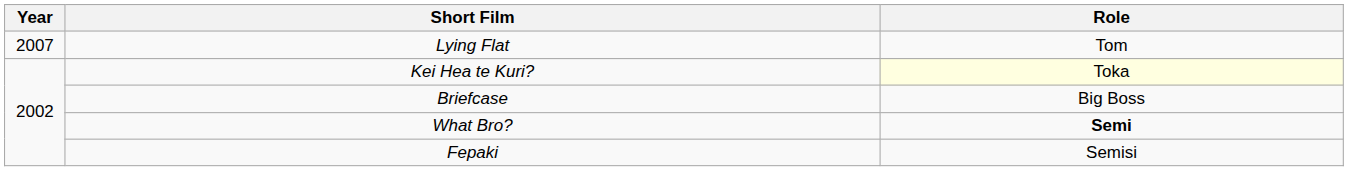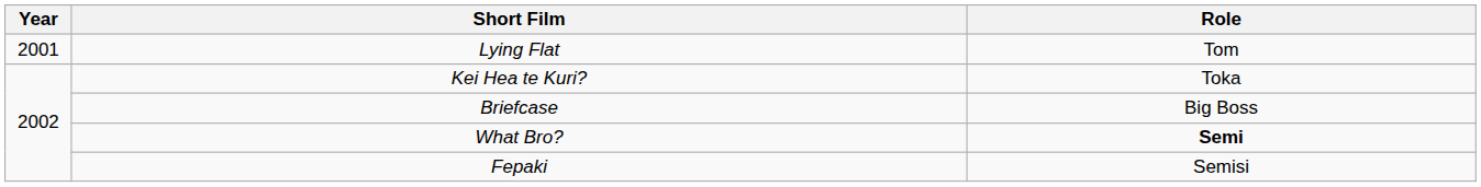Lying Flat | Year: 2007 -> 2001
Kei Hea te Kuri? | Role: lightyellow background -> no background
